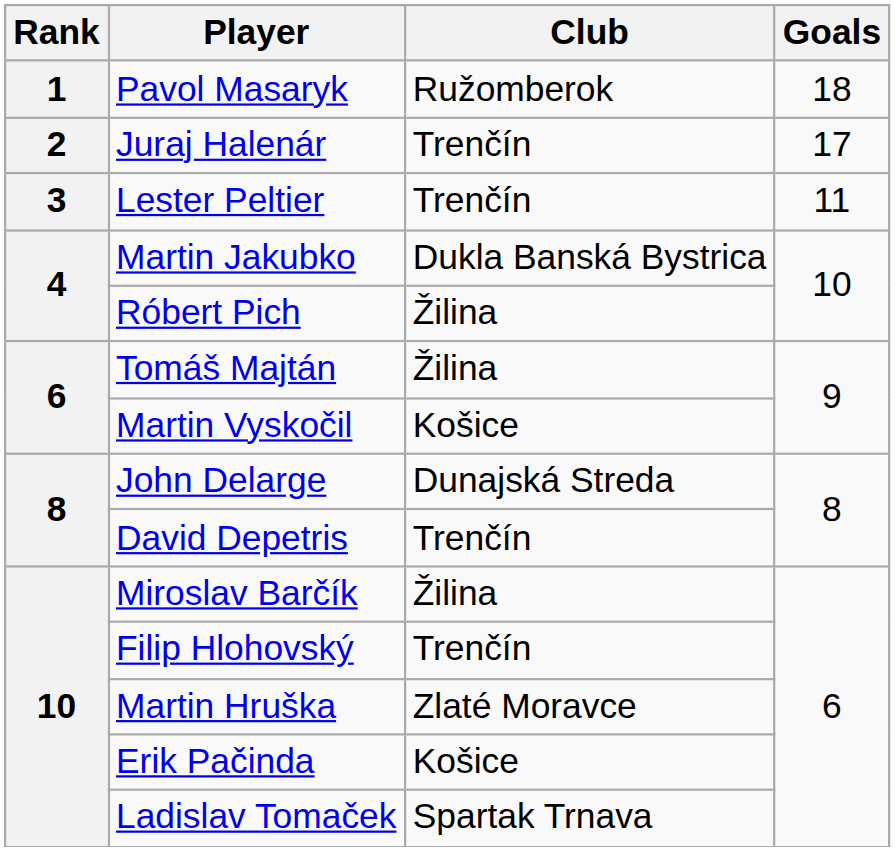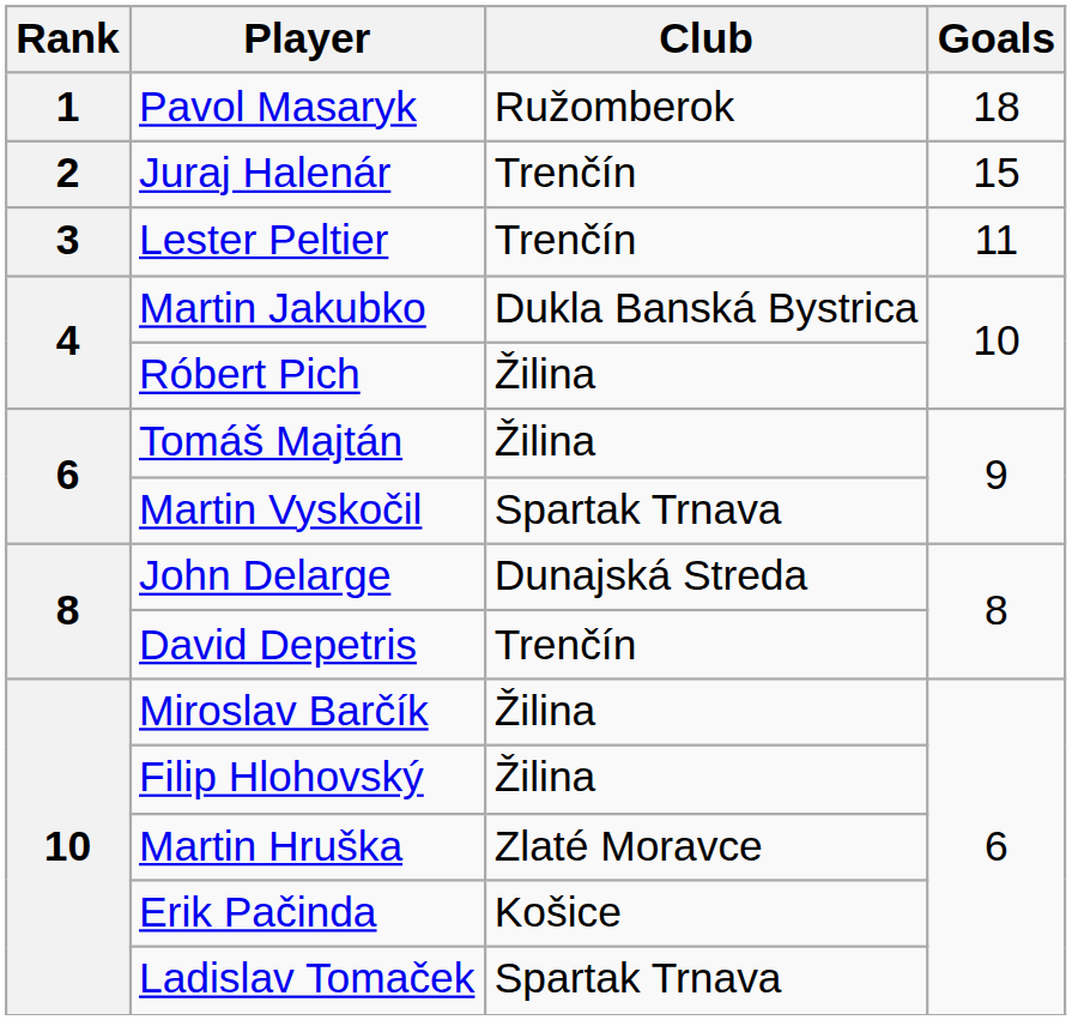Juraj Halenár | Goals: 17 -> 15
Martin Vyskočil | Club: Košice -> Spartak Trnava
Filip Hlohovský | Club: Trenčín -> Žilina
